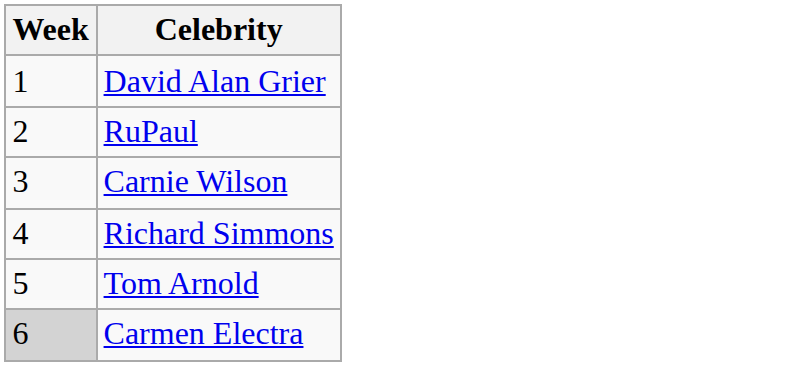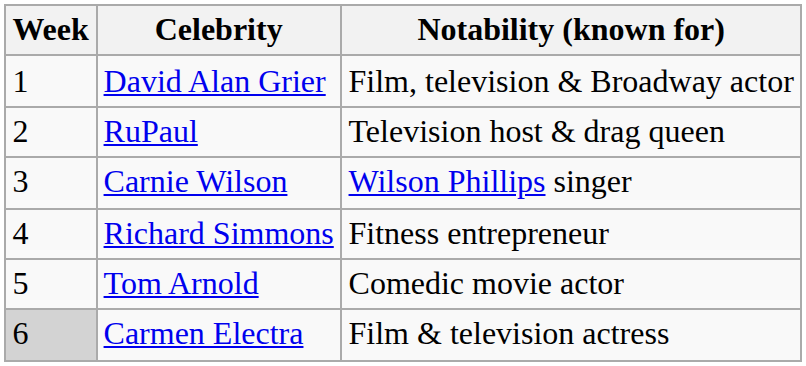+ column: Notability (known for) | Film, television & Broadway actor | Television host & drag queen | Wilson Phillips singer | Fitness entrepreneur | Comedic movie actor | Film & television actress
